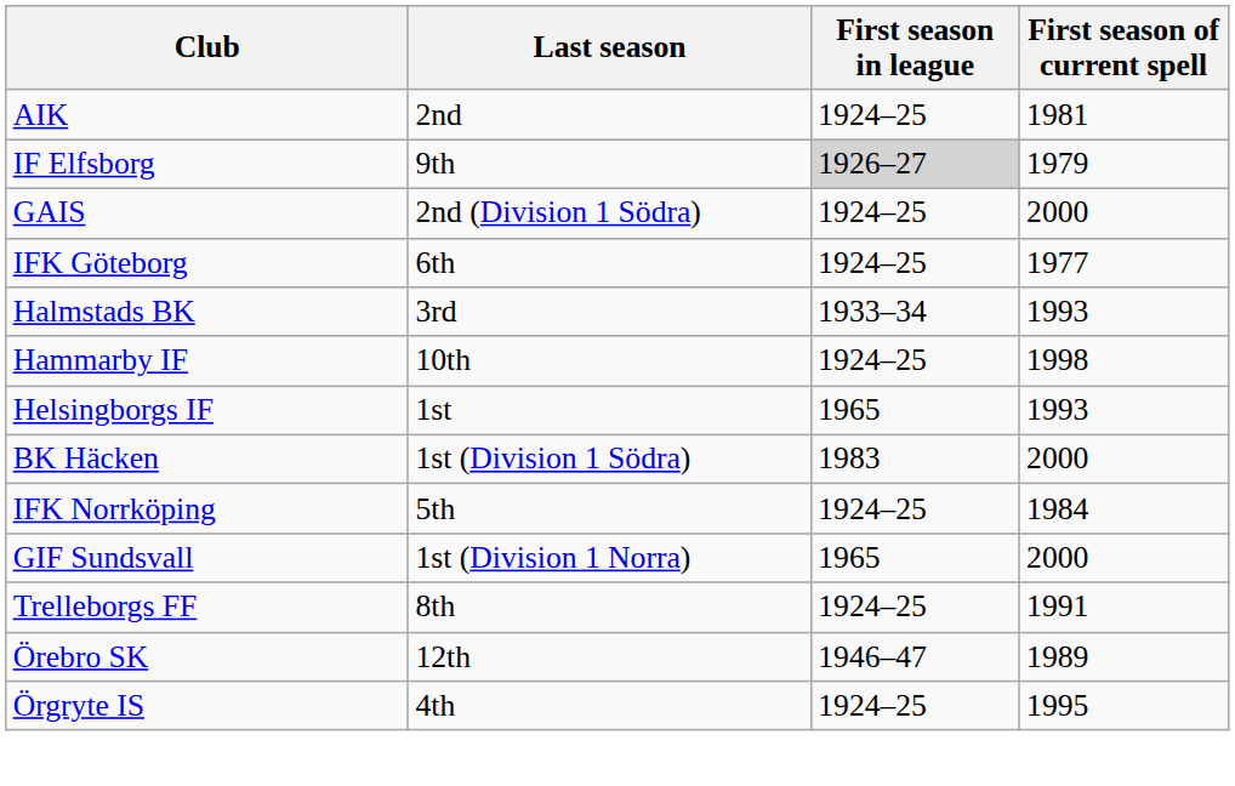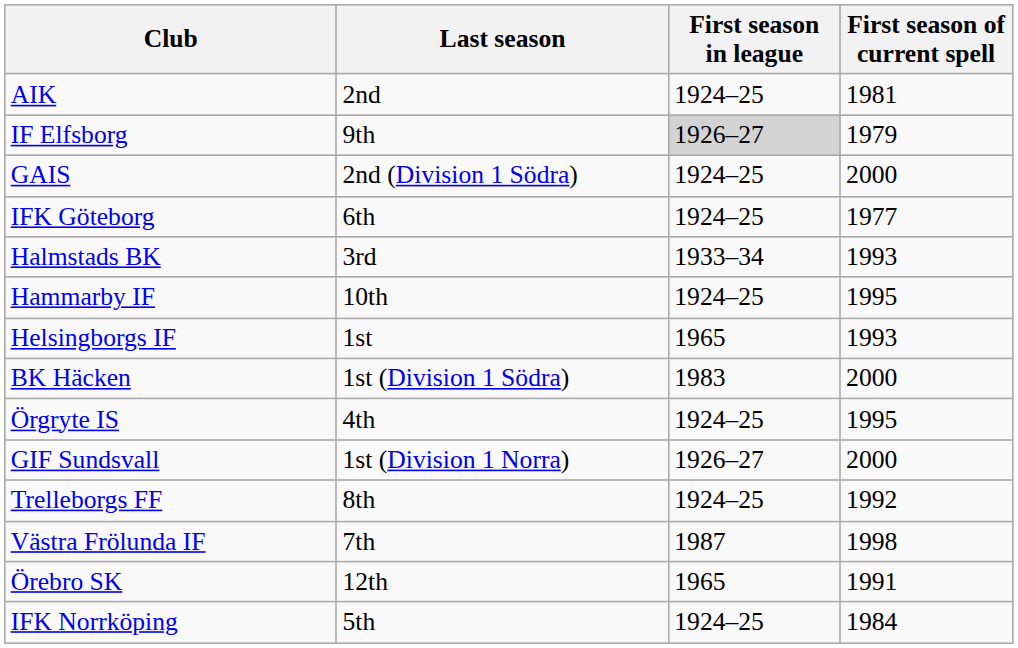Hammarby IF | First season of current spell: 1998 -> 1995
rows swapped: IFK Norrköping <-> Örgryte IS
GIF Sundsvall | First season in league: 1965 -> 1926–27
Trelleborgs FF | First season of current spell: 1991 -> 1992
+ row: Västra Frölunda IF | 7th | 1987 | 1998
Örebro SK | First season in league: 1946–47 -> 1965
Örebro SK | First season of current spell: 1989 -> 1991
